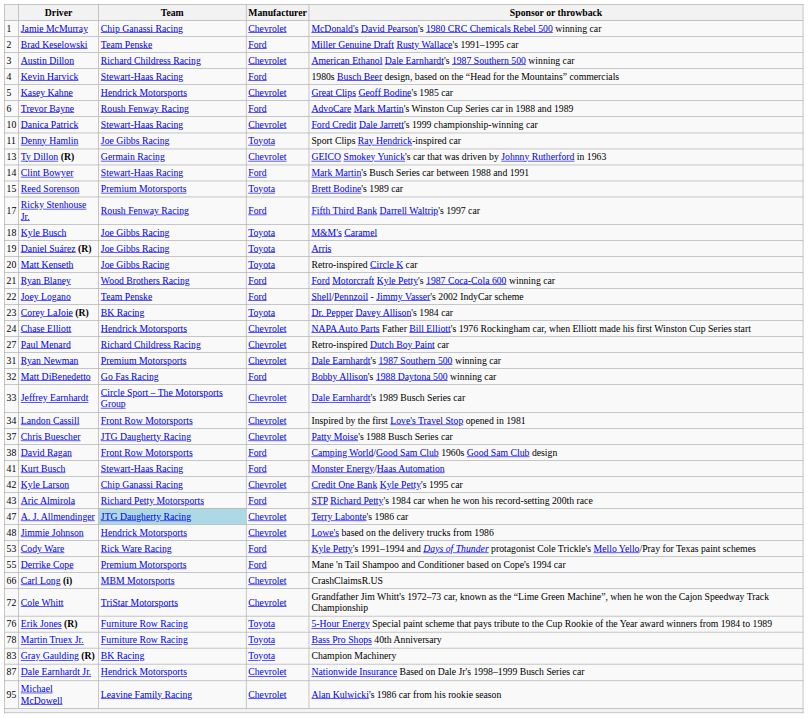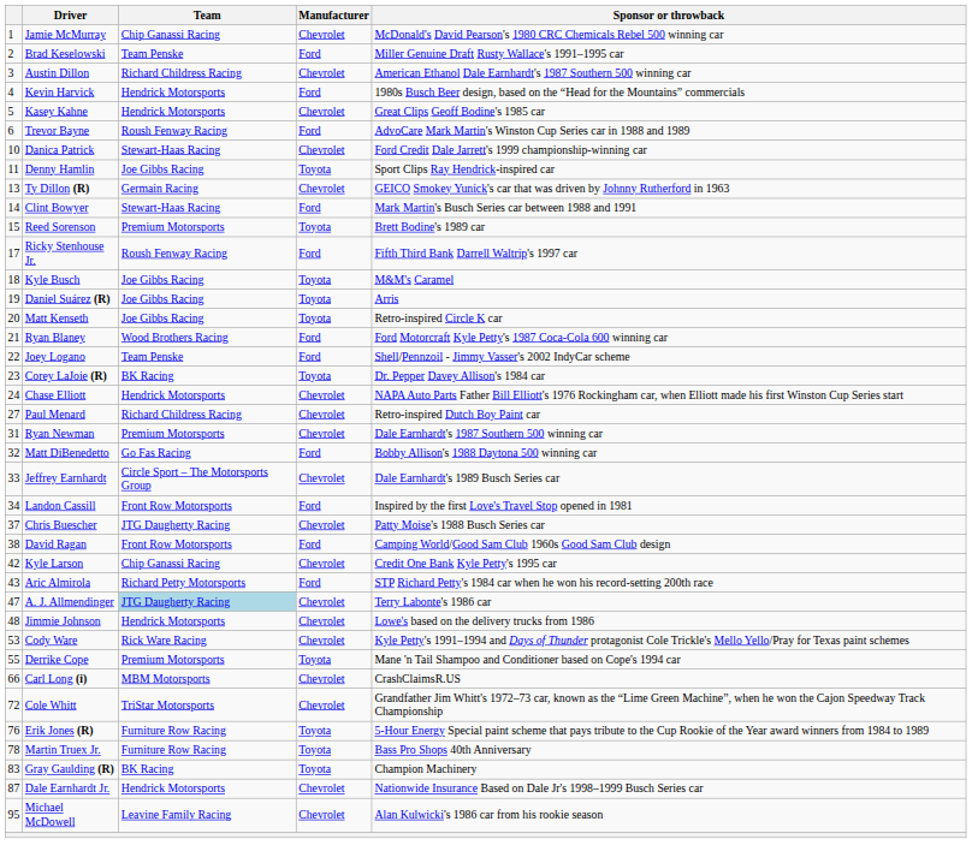Kevin Harvick | Team: Stewart-Haas Racing -> Hendrick Motorsports
Landon Cassill | Manufacturer: Chevrolet -> Ford
- row: 41 | Kurt Busch | Stewart-Haas Racing | Ford | Monster Energy/Haas Automation
Cody Ware | Manufacturer: Ford -> Chevrolet
Derrike Cope | Manufacturer: Ford -> Toyota
